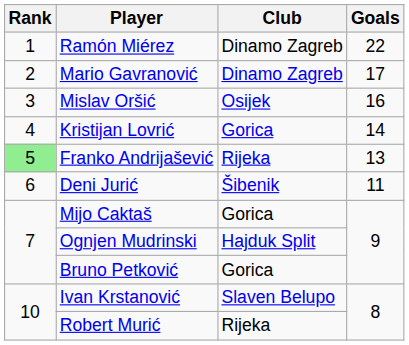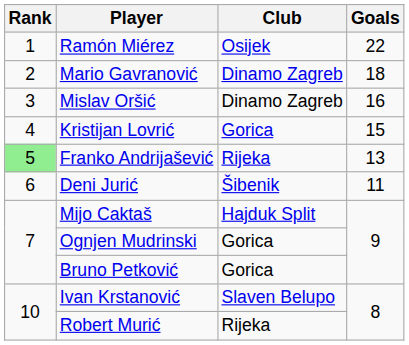Ramón Miérez | Club: Dinamo Zagreb -> Osijek
Mario Gavranović | Goals: 17 -> 18
Mislav Oršić | Club: Osijek -> Dinamo Zagreb
Kristijan Lovrić | Goals: 14 -> 15
Mijo Caktaš | Club: Gorica -> Hajduk Split
Ognjen Mudrinski | Club: Hajduk Split -> Gorica
